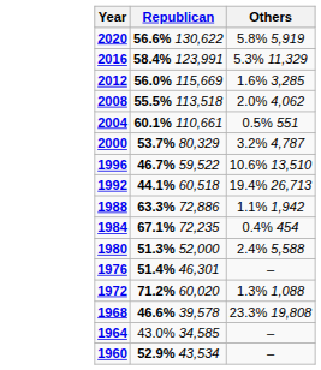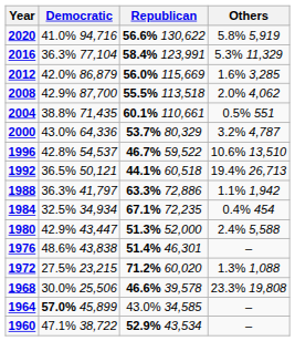+ column: Democratic | 41.0% 94,716 | 36.3% 77,104 | 42.0% 86,879 | 42.9% 87,700 | 38.8% 71,435 | 43.0% 64,336 | 42.8% 54,537 | 36.5% 50,121 | 36.3% 41,797 | 32.5% 34,934 | 42.9% 43,447 | 48.6% 43,838 | 27.5% 23,215 | 30.0% 25,506 | 57.0% 45,899 | 47.1% 38,722
